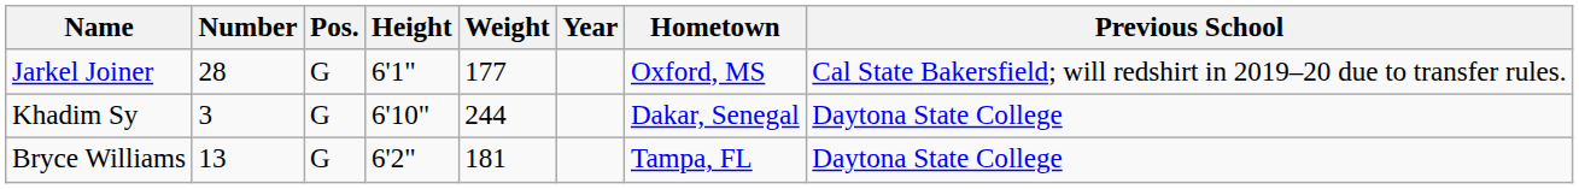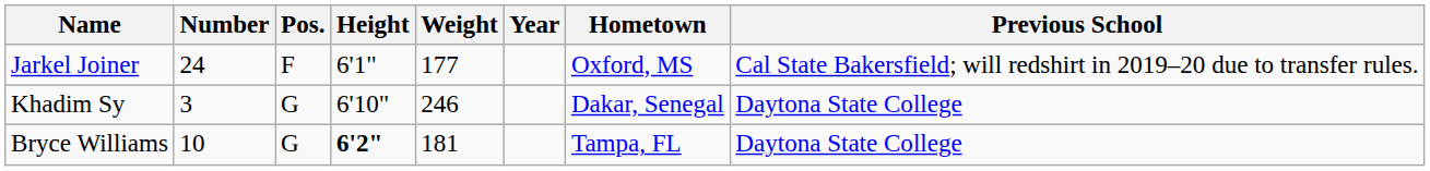Jarkel Joiner | Number: 28 -> 24
Jarkel Joiner | Pos.: G -> F
Khadim Sy | Weight: 244 -> 246
Bryce Williams | Number: 13 -> 10
Bryce Williams | Height: normal -> bold
